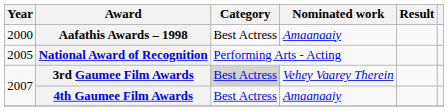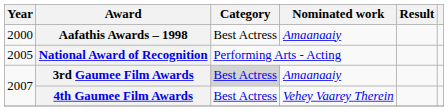3rd Gaumee Film Awards | Nominated work: Vehey Vaarey Therein -> Amaanaaiy
4th Gaumee Film Awards | Nominated work: Amaanaaiy -> Vehey Vaarey Therein
